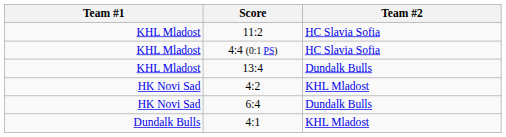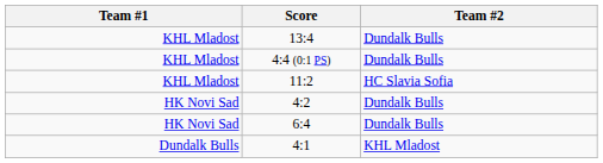rows swapped: 13:4 <-> 11:2
4:4 (0:1 PS) | Team #2: HC Slavia Sofia -> Dundalk Bulls
4:2 | Team #2: KHL Mladost -> Dundalk Bulls
